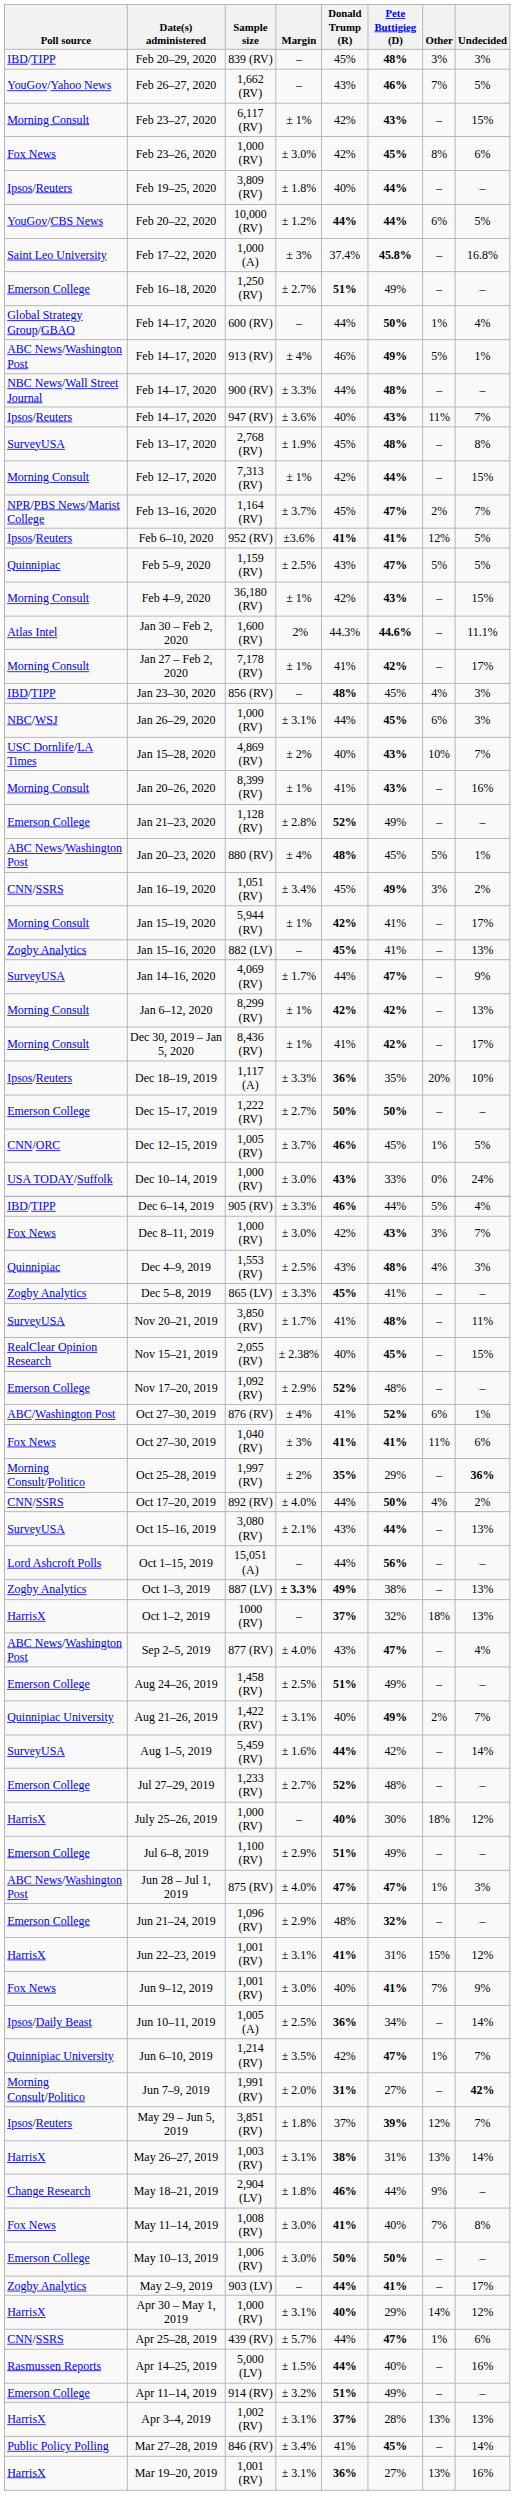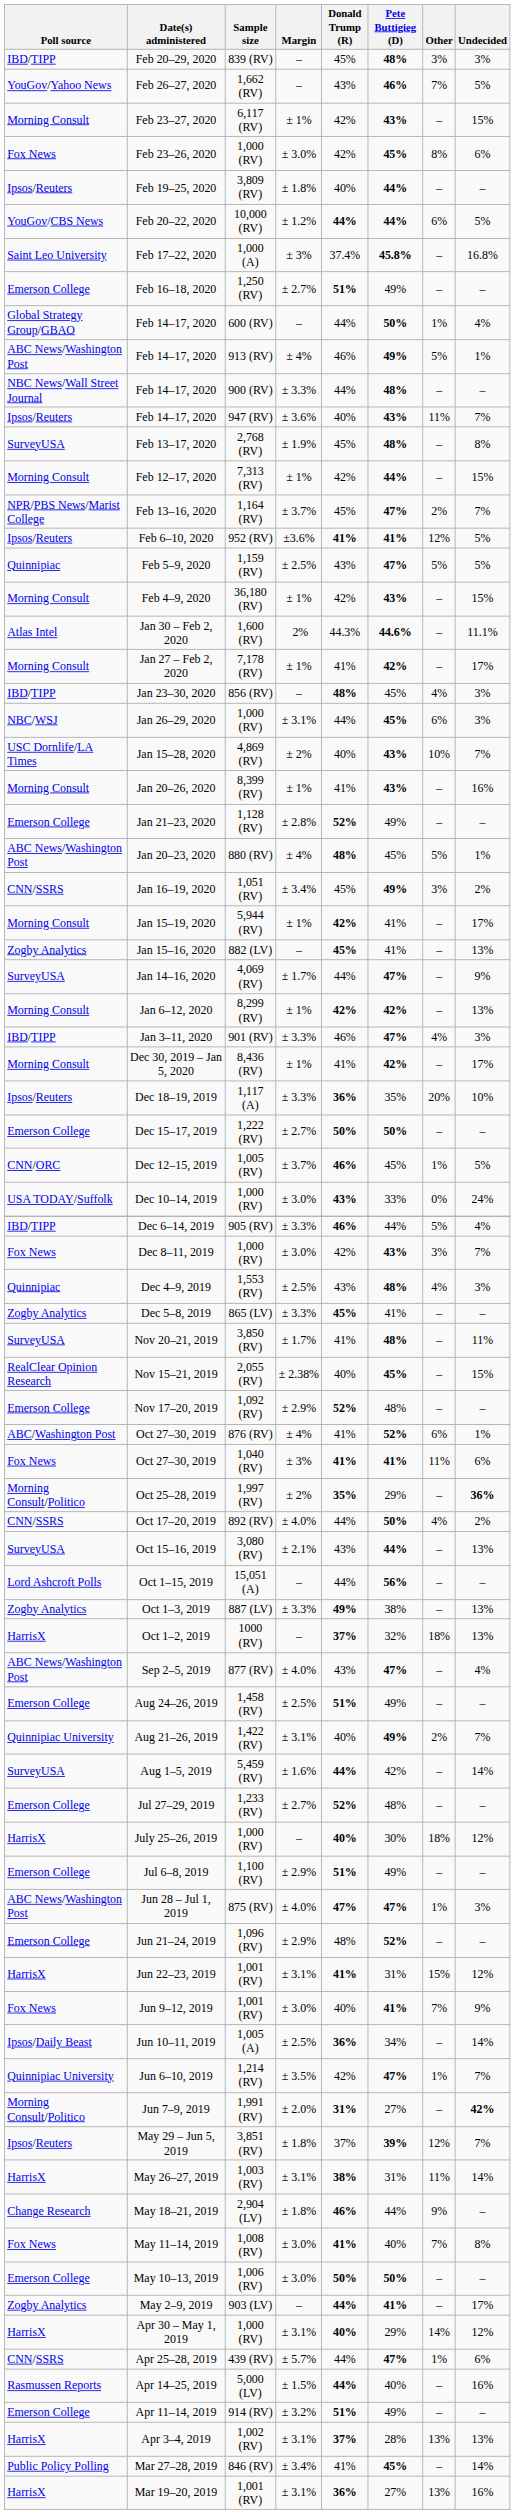+ row: IBD/TIPP | Jan 3–11, 2020 | 901 (RV) | ± 3.3% | 46% | 47% | 4% | 3%
Oct 1–3, 2019 | Margin: bold -> normal
Jun 21–24, 2019 | Pete Buttigieg (D): 32% -> 52%
May 26–27, 2019 | Other: 13% -> 11%
